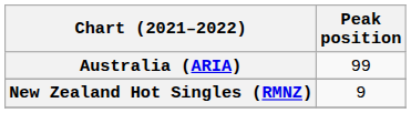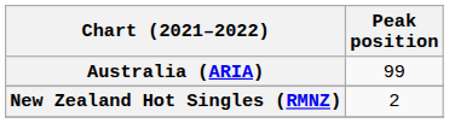New Zealand Hot Singles (RMNZ) | Peak position: 9 -> 2
